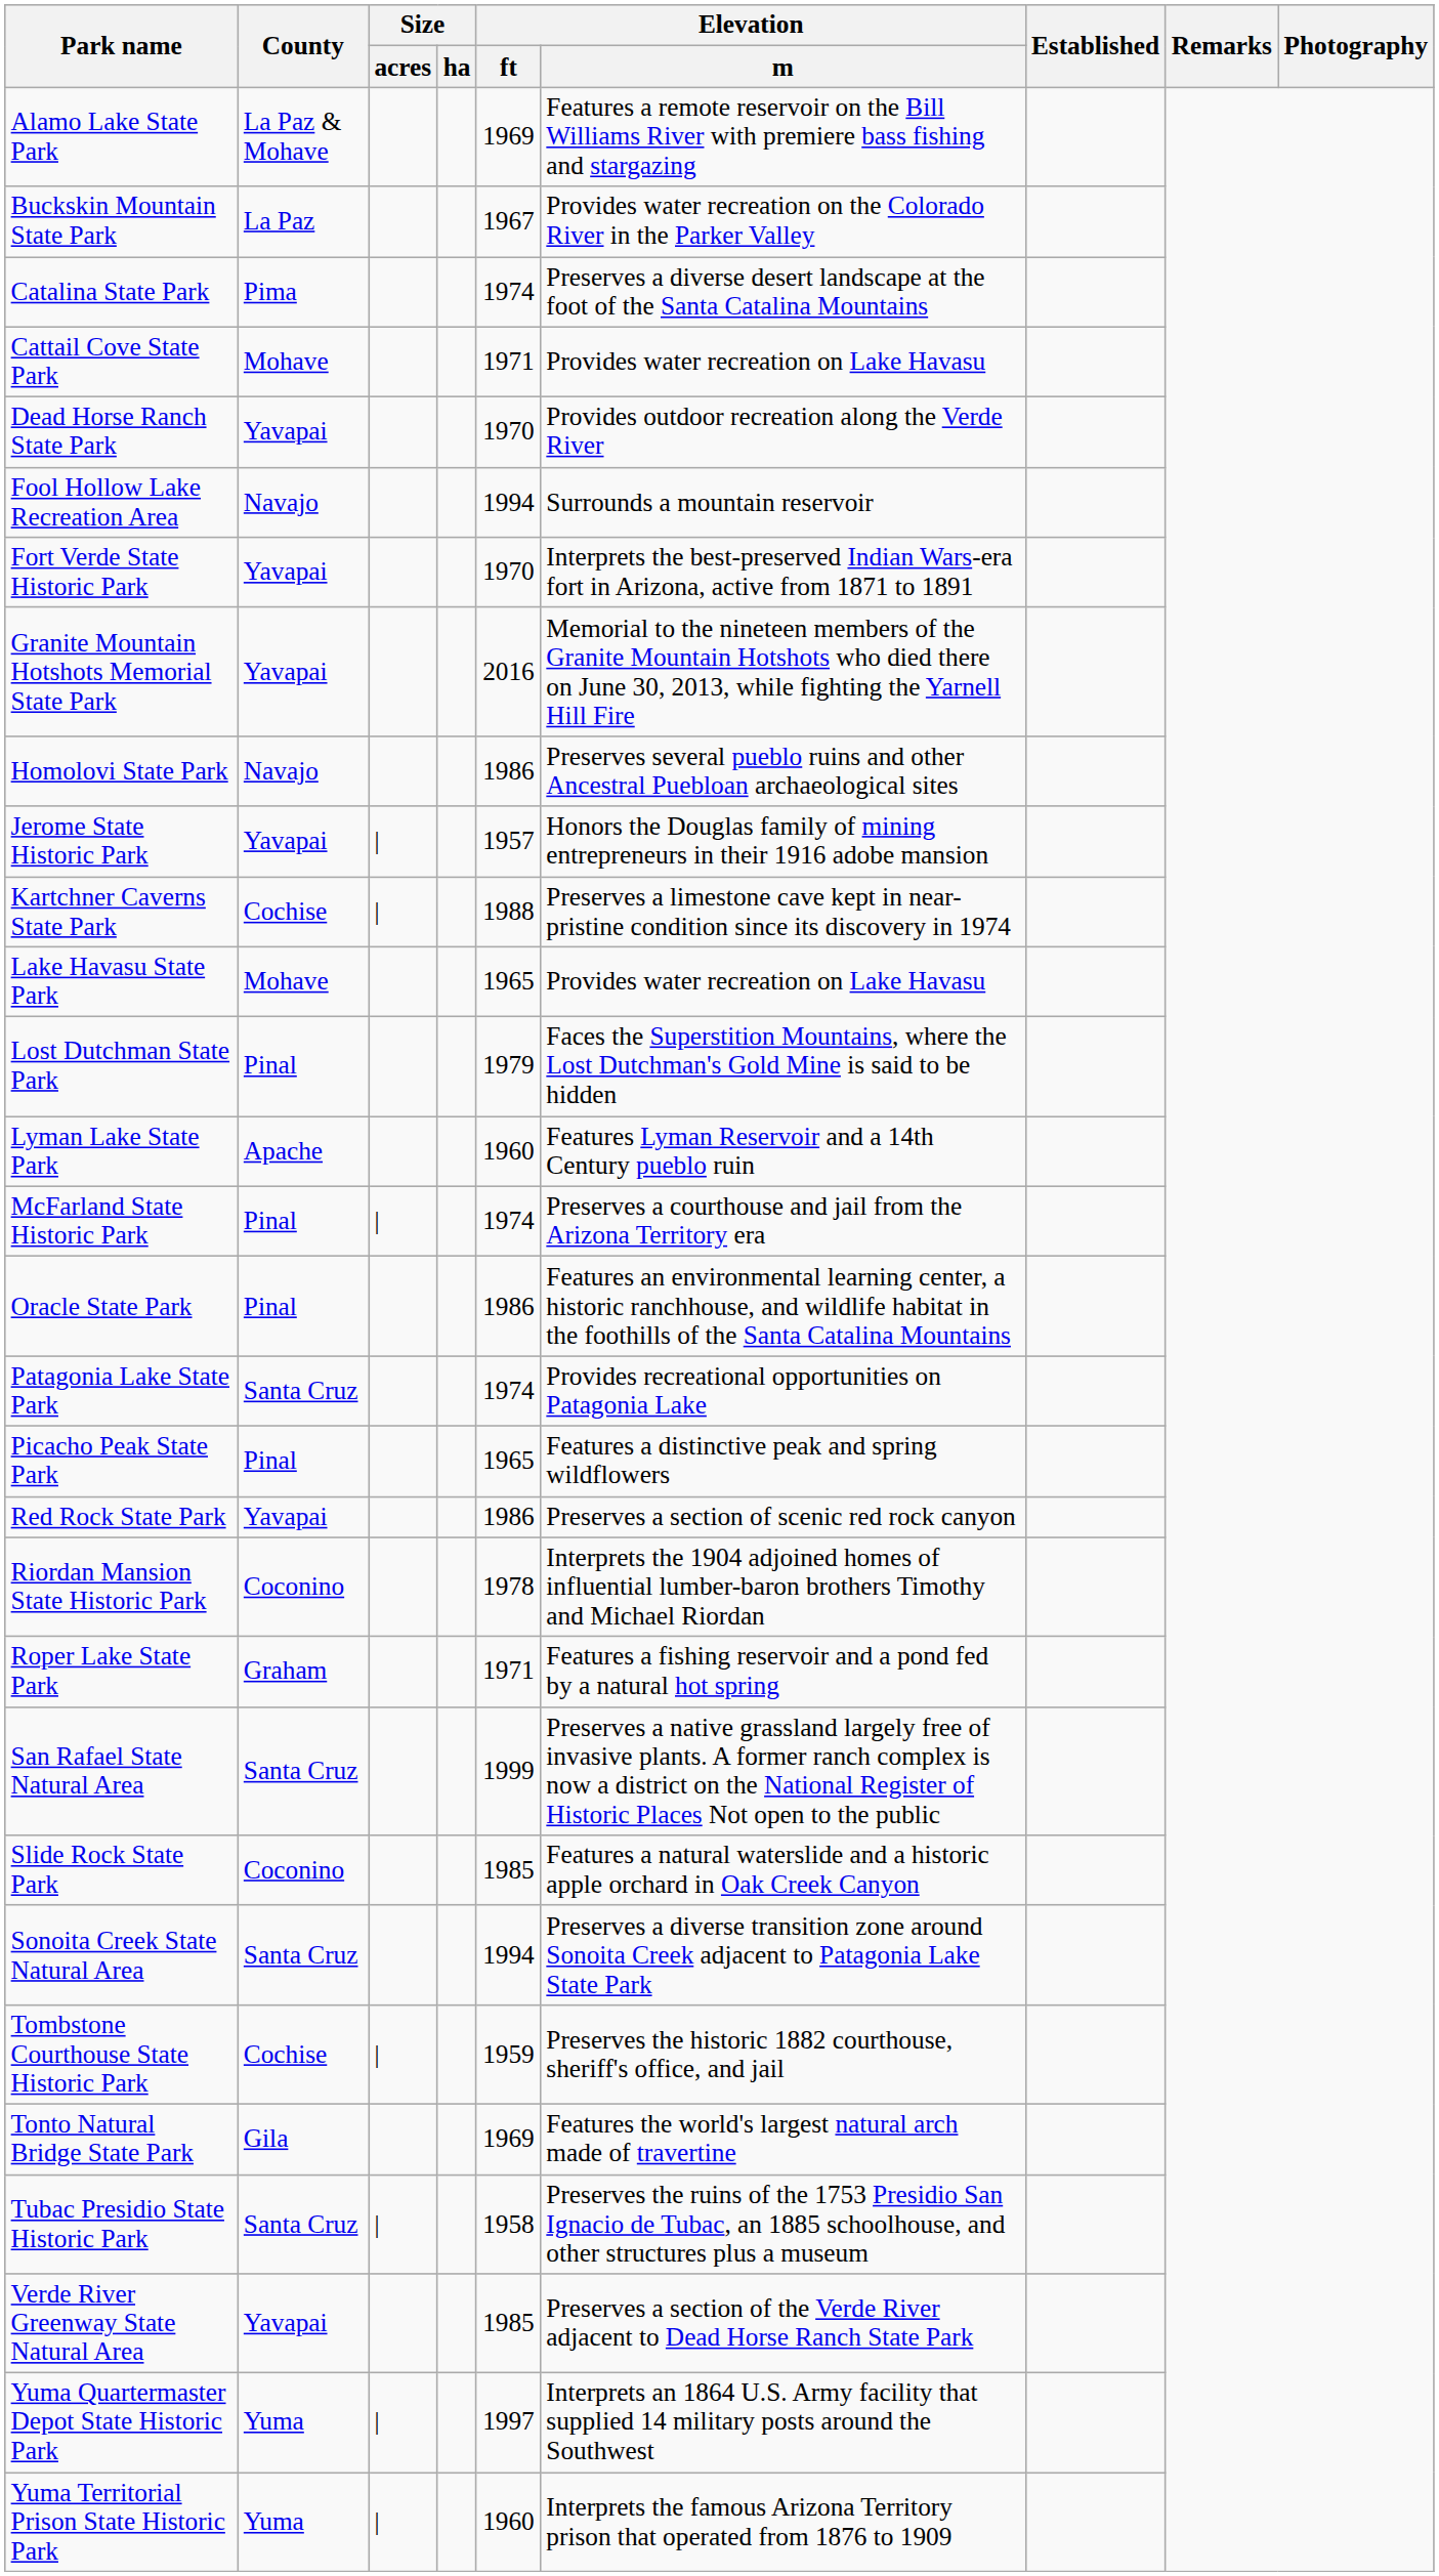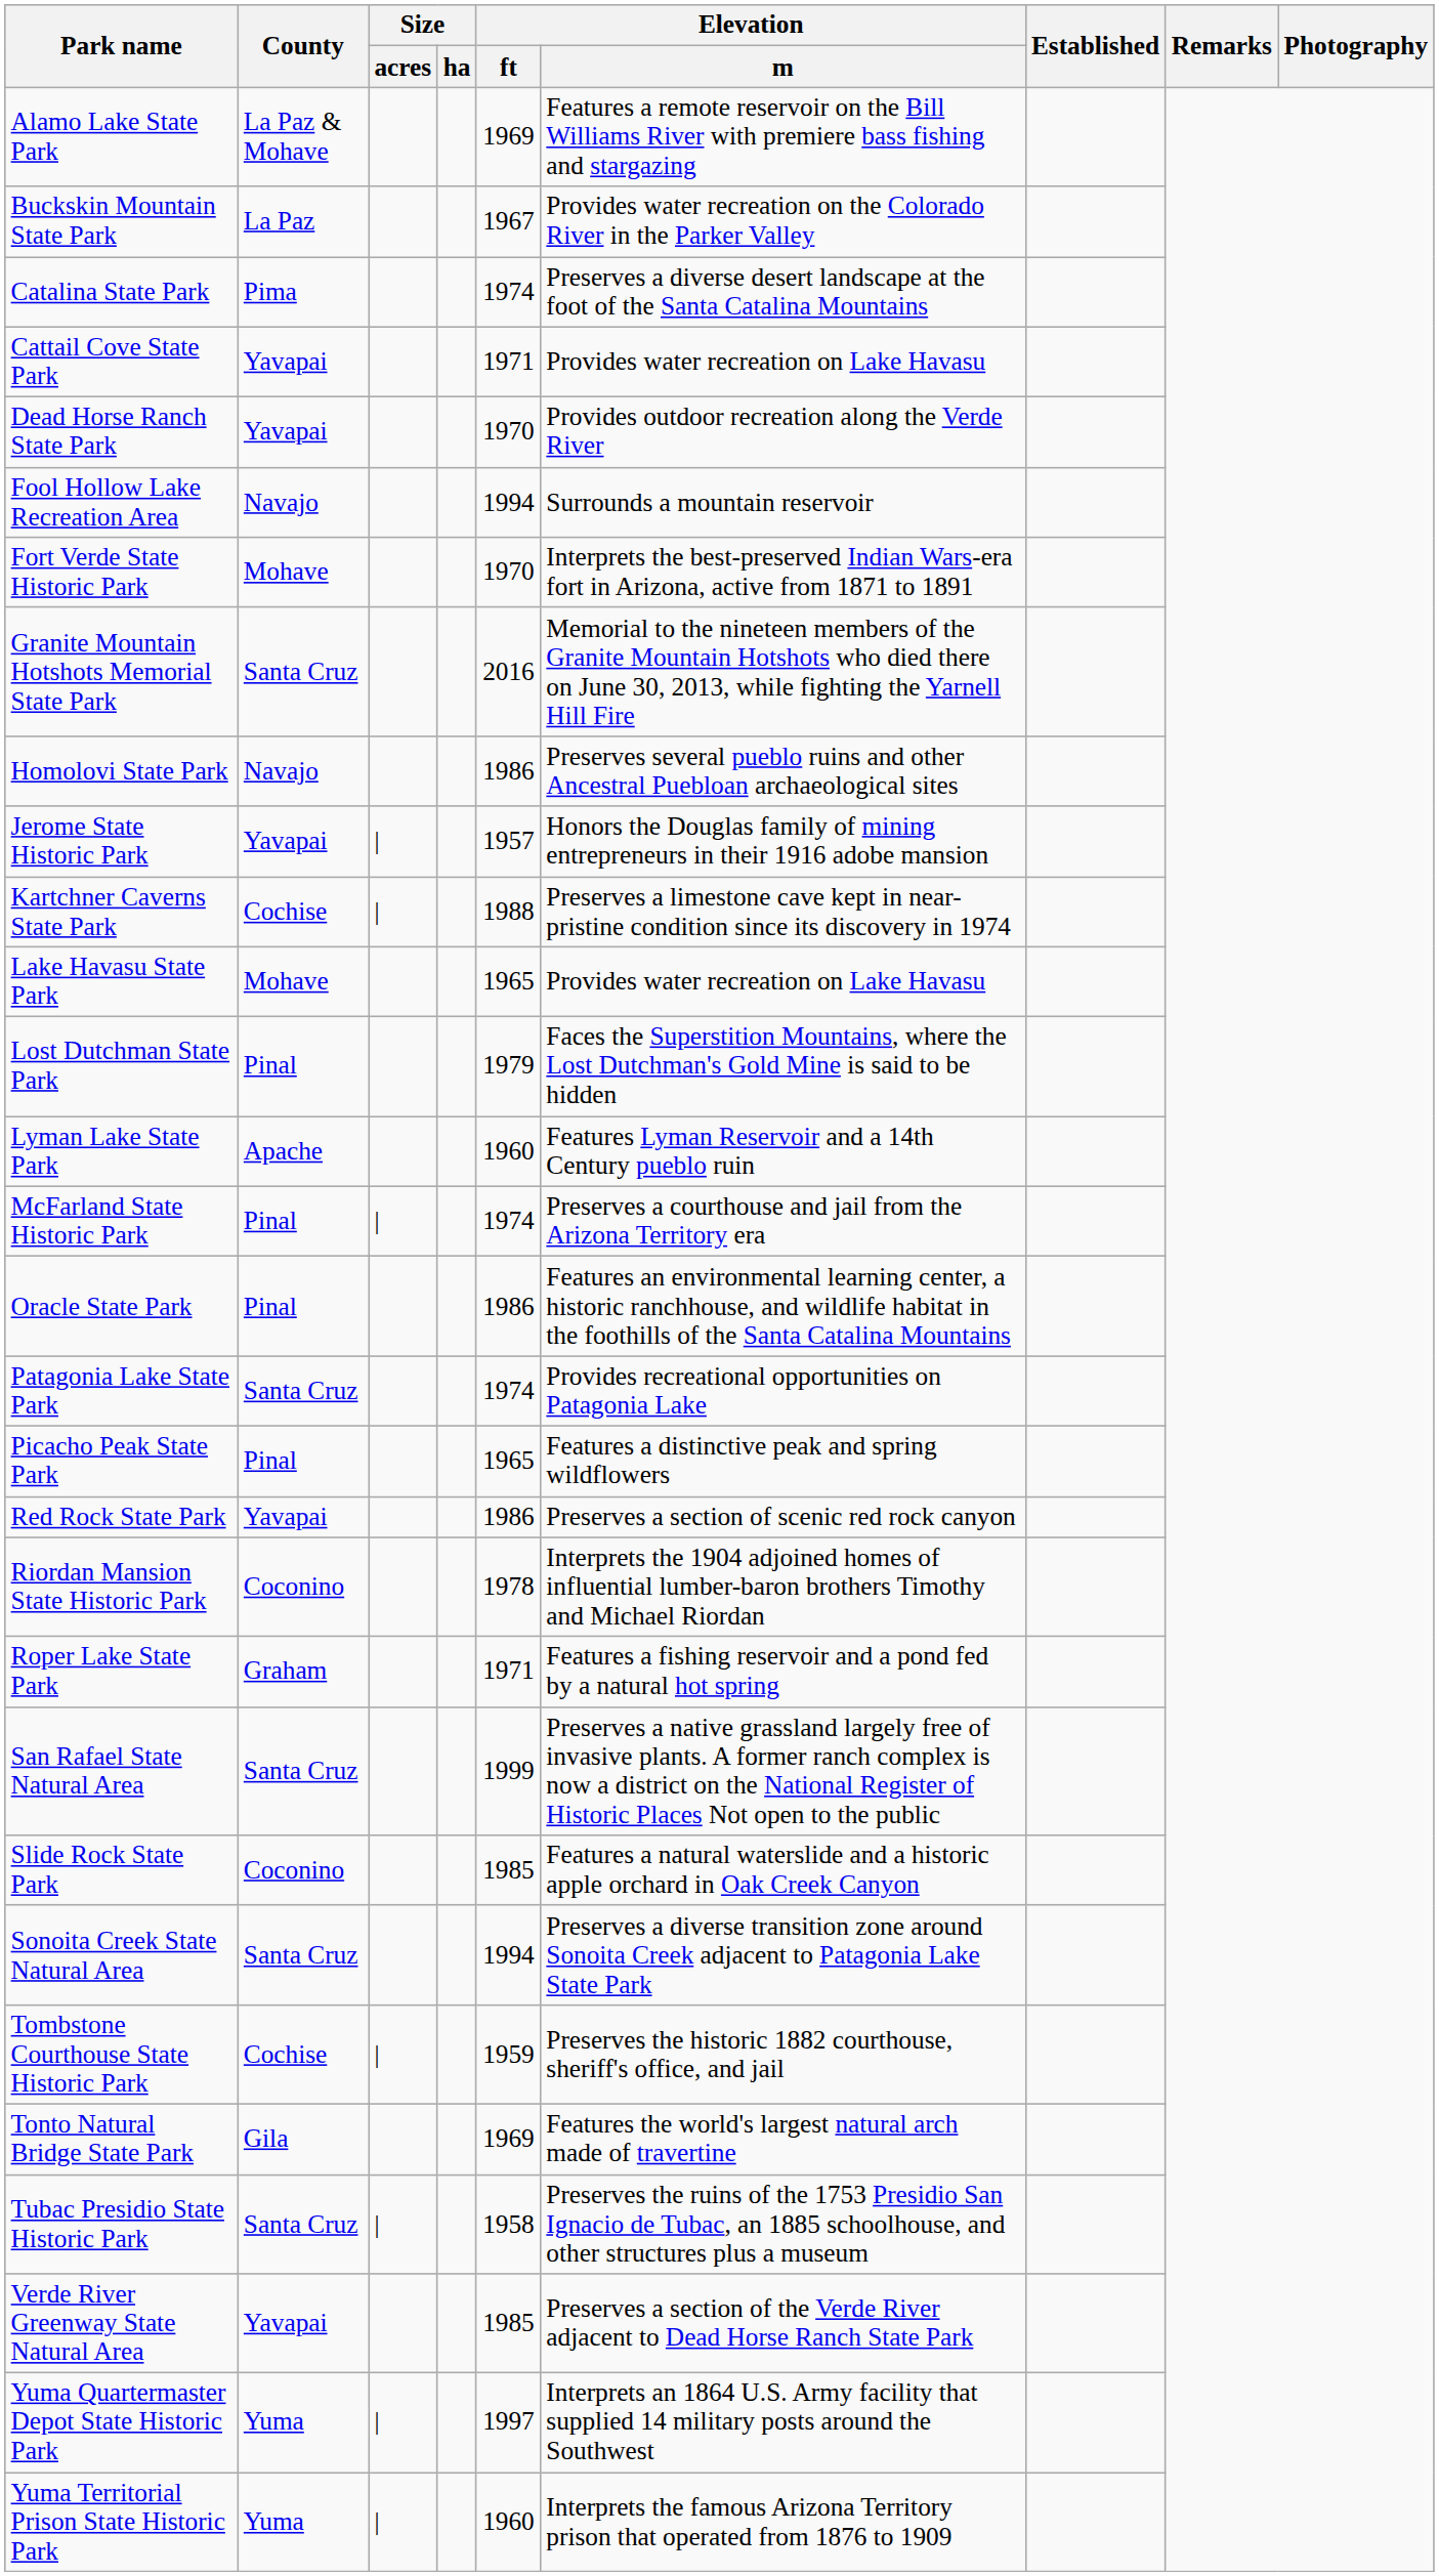Cattail Cove State Park | County: Mohave -> Yavapai
Fort Verde State Historic Park | County: Yavapai -> Mohave
Granite Mountain Hotshots Memorial State Park | County: Yavapai -> Santa Cruz
